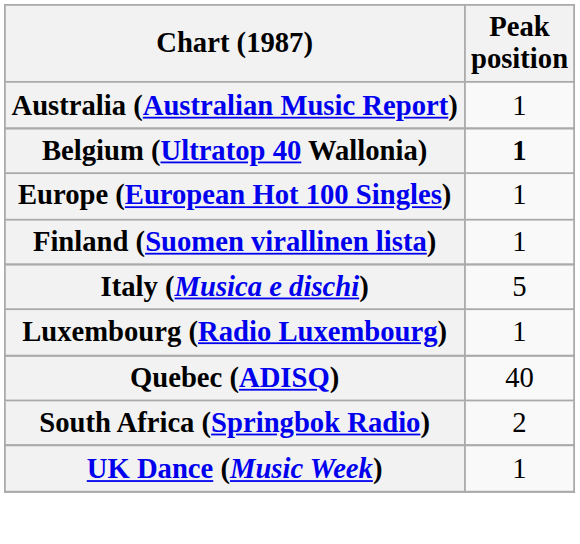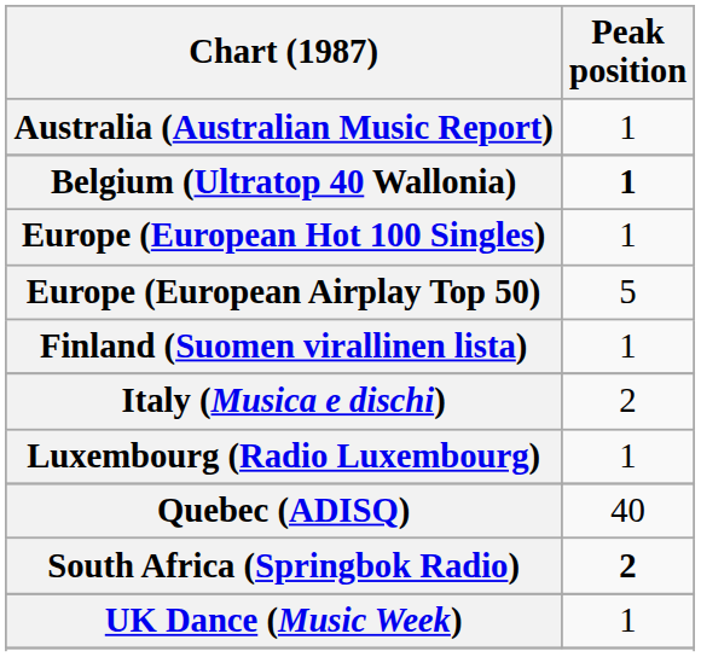+ row: Europe (European Airplay Top 50) | 5
Italy (Musica e dischi) | Peak position: 5 -> 2
South Africa (Springbok Radio) | Peak position: normal -> bold
